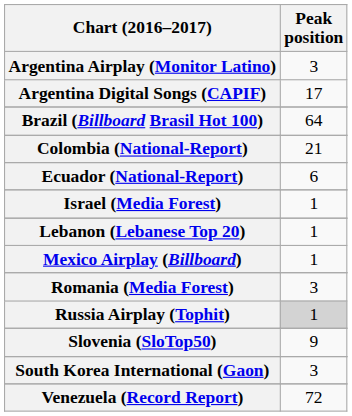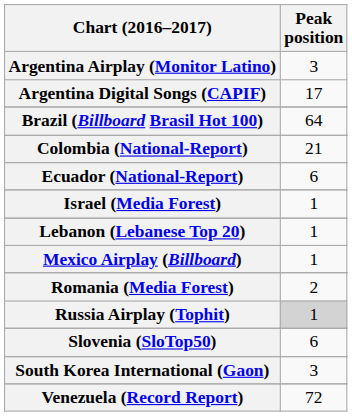Romania (Media Forest) | Peak position: 3 -> 2
Slovenia (SloTop50) | Peak position: 9 -> 6
